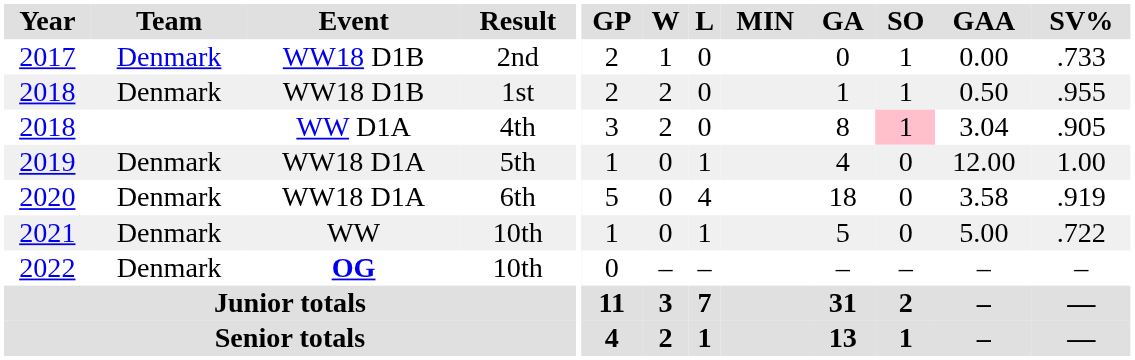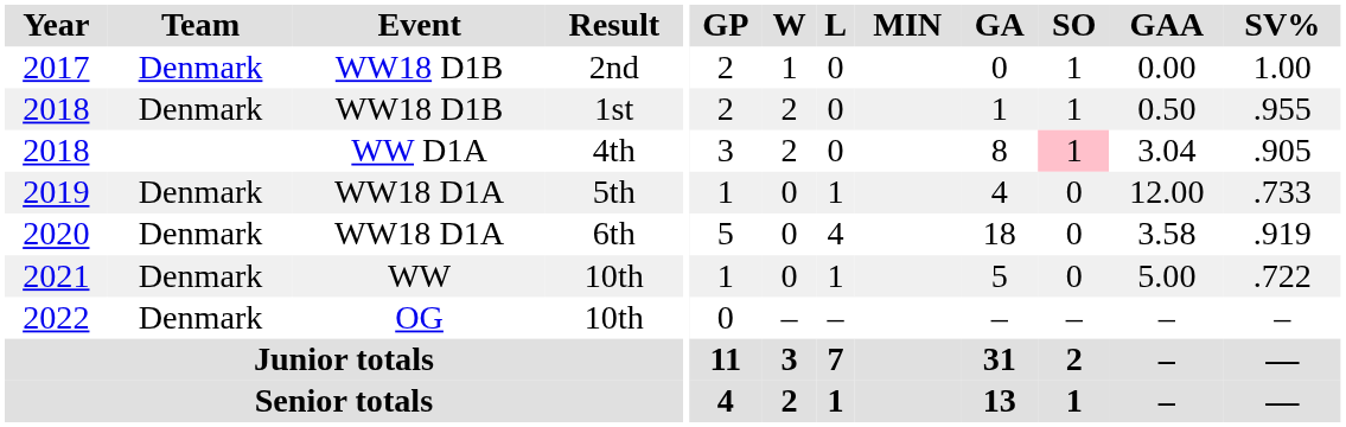2017 | SV%: .733 -> 1.00
2019 | SV%: 1.00 -> .733
2022 | Event: bold -> normal
